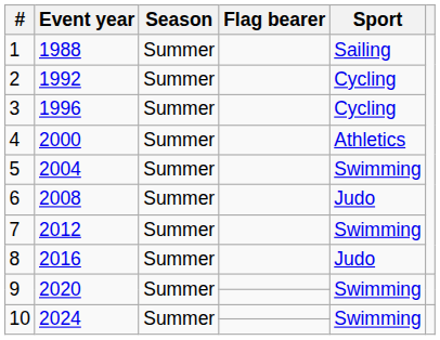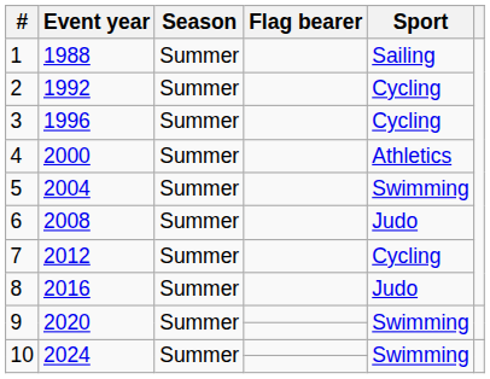7 | Sport: Swimming -> Cycling
